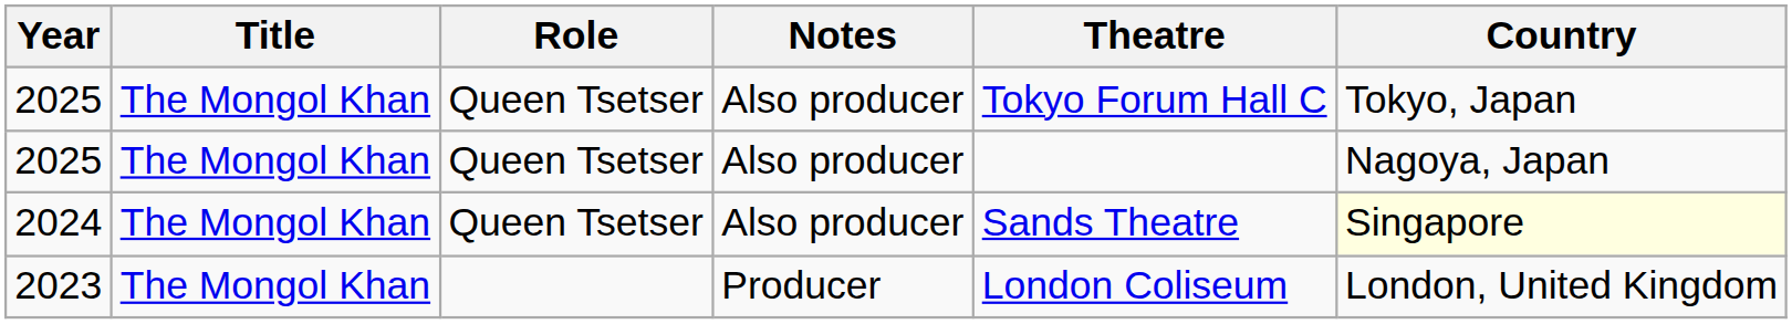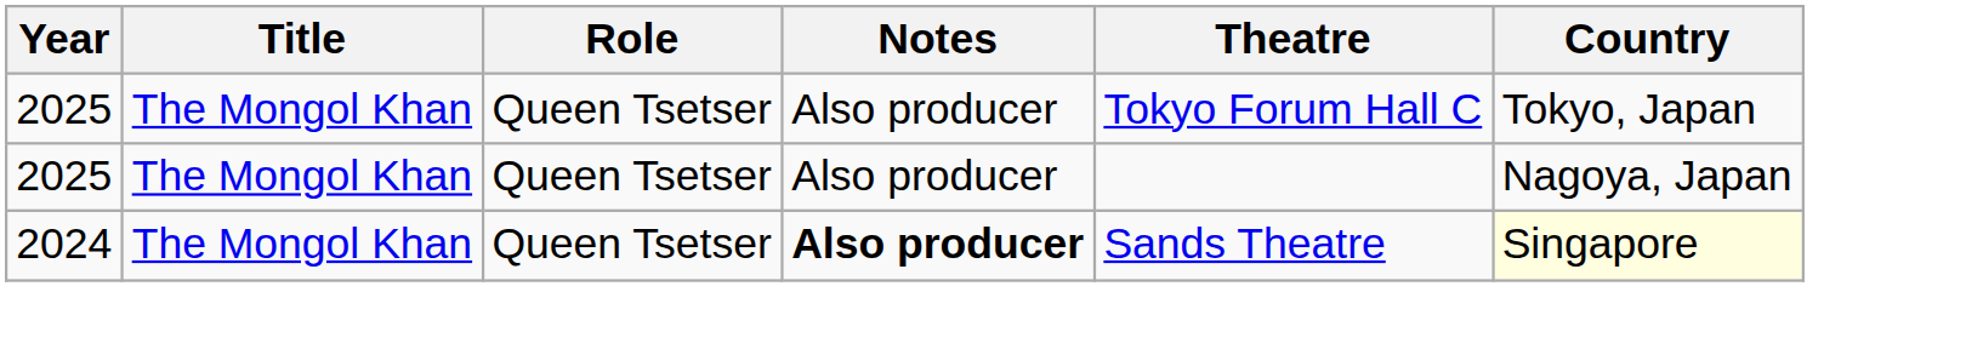2024 | Notes: normal -> bold
- row: 2023 | The Mongol Khan | Producer | London Coliseum | London, United Kingdom
